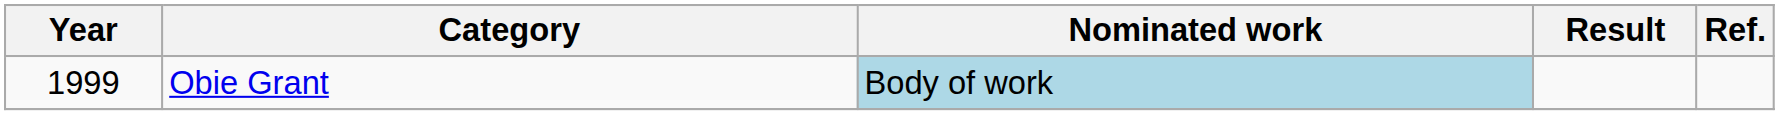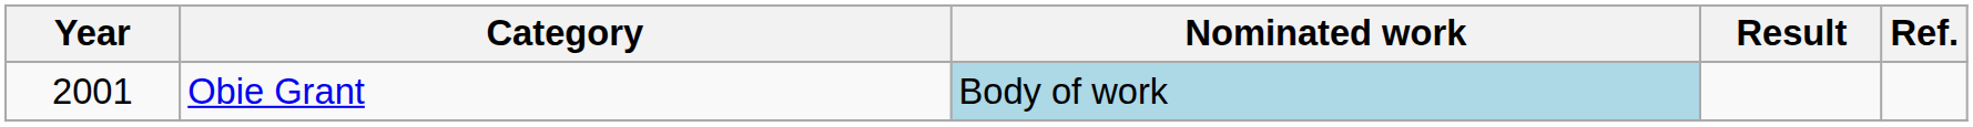Obie Grant | Year: 1999 -> 2001
